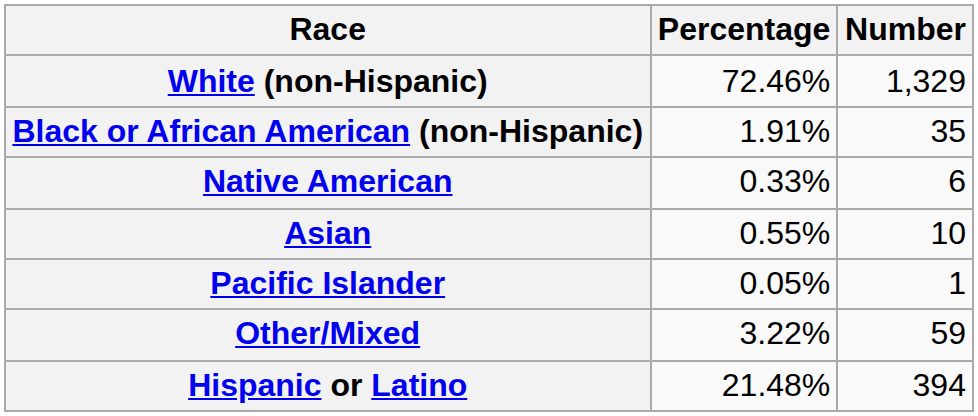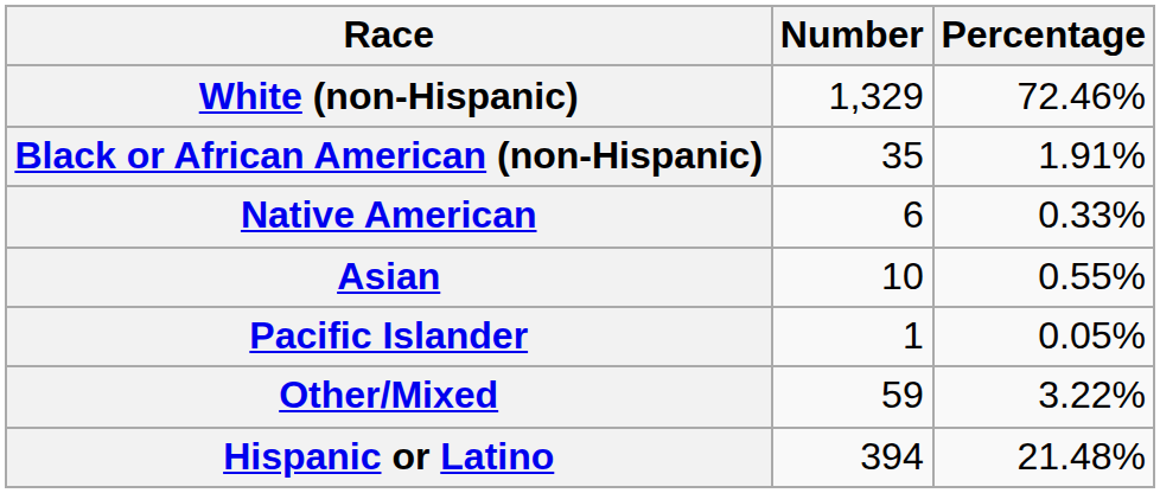columns swapped: Number <-> Percentage
